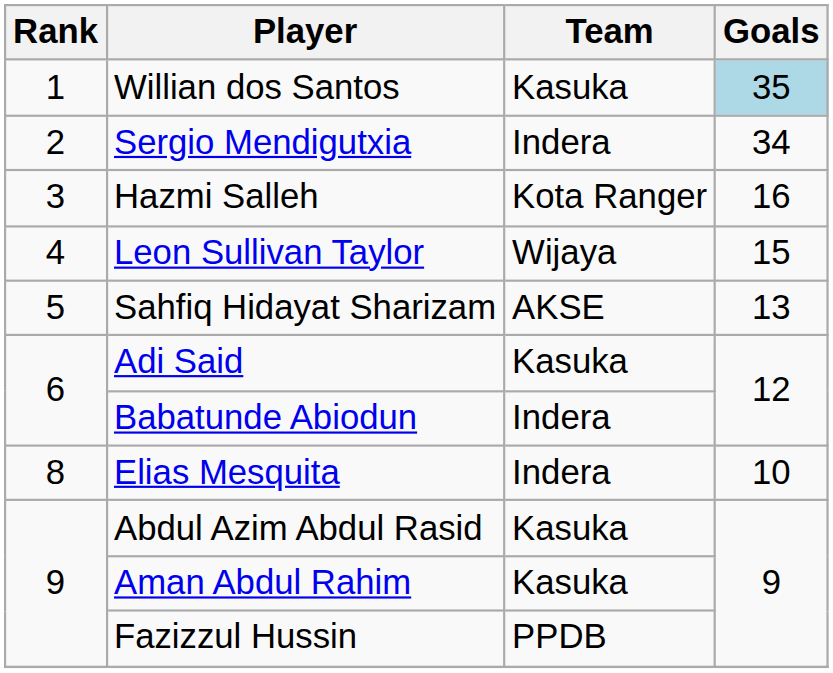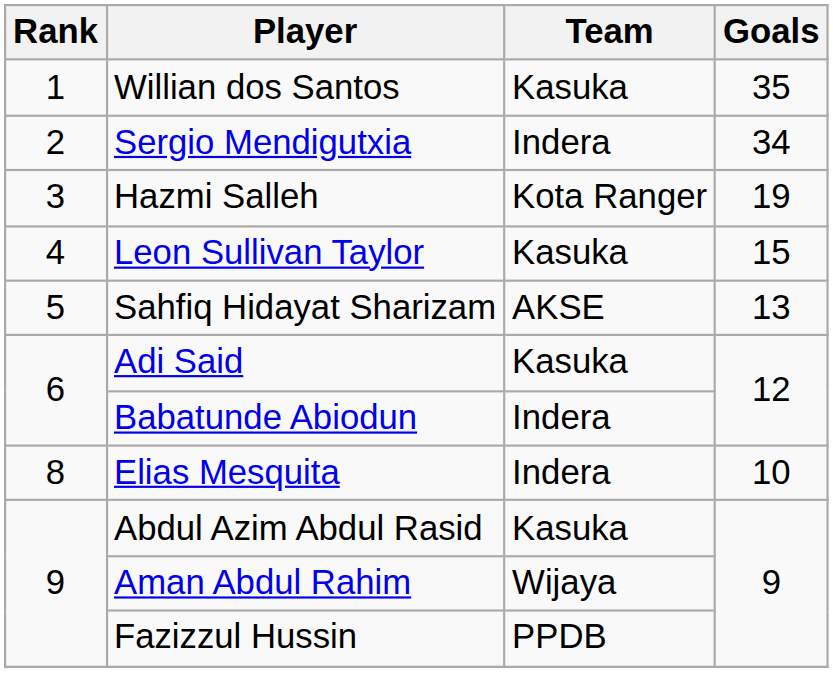Willian dos Santos | Goals: lightblue background -> no background
Hazmi Salleh | Goals: 16 -> 19
Leon Sullivan Taylor | Team: Wijaya -> Kasuka
Aman Abdul Rahim | Team: Kasuka -> Wijaya
